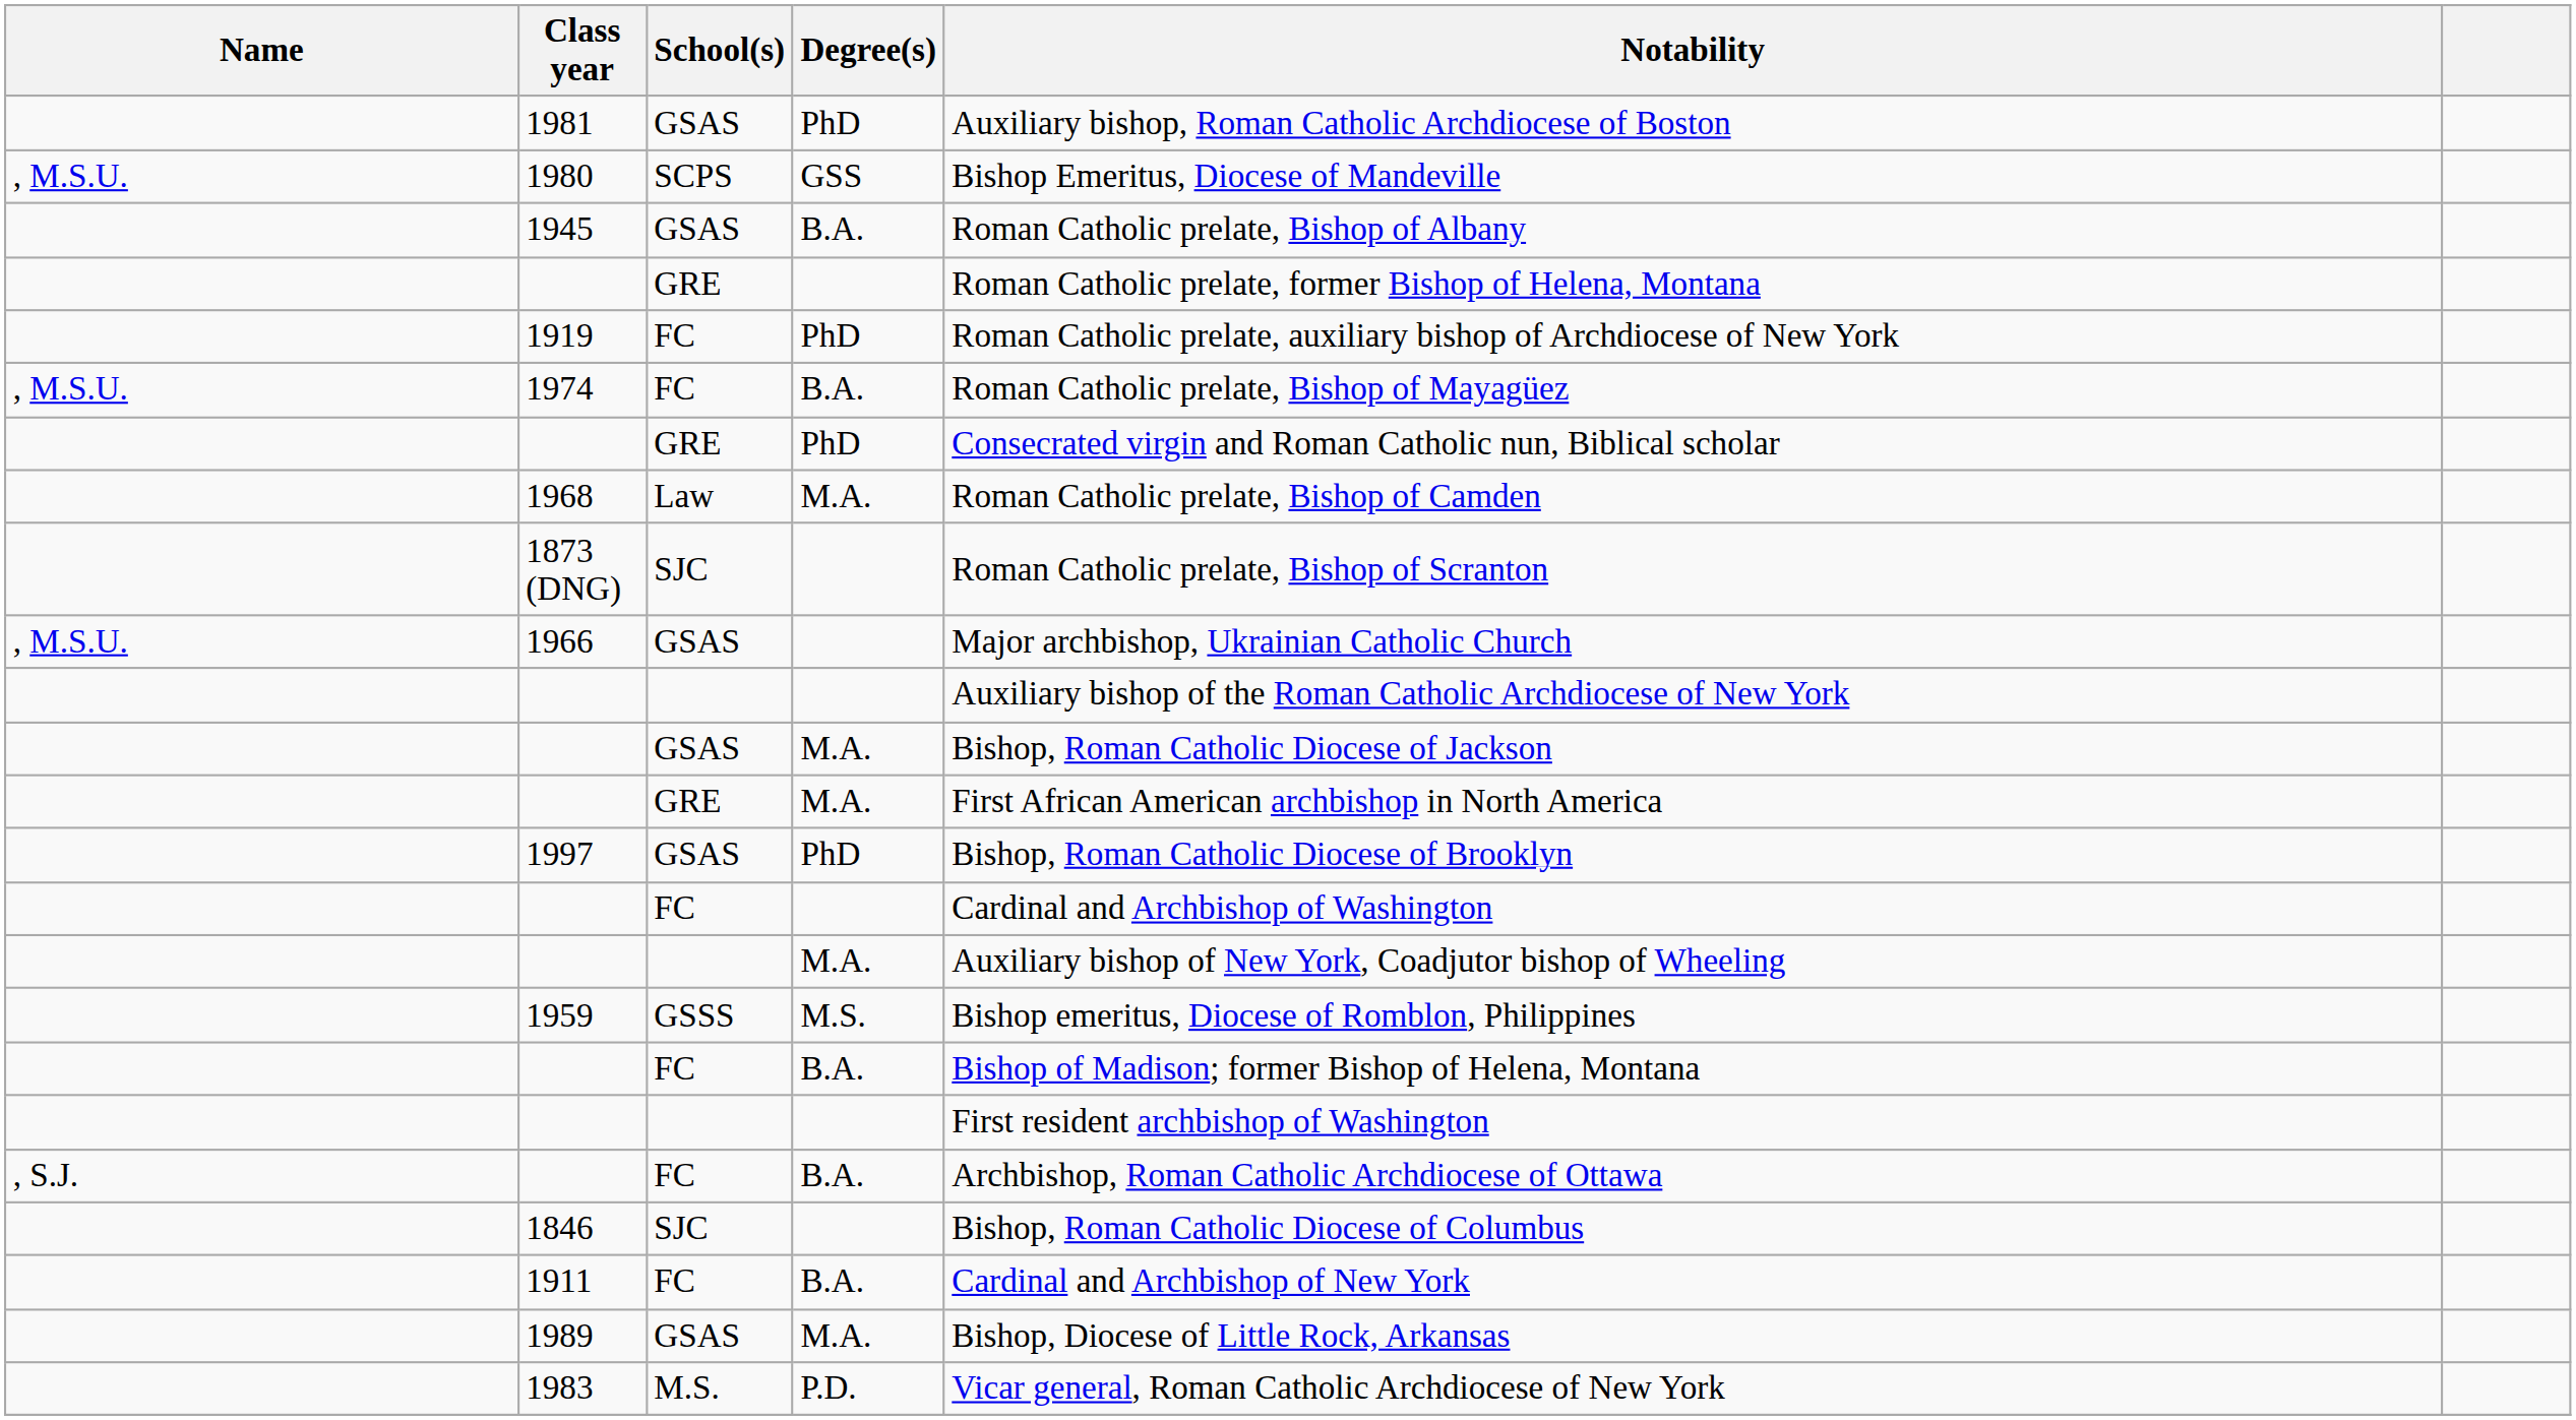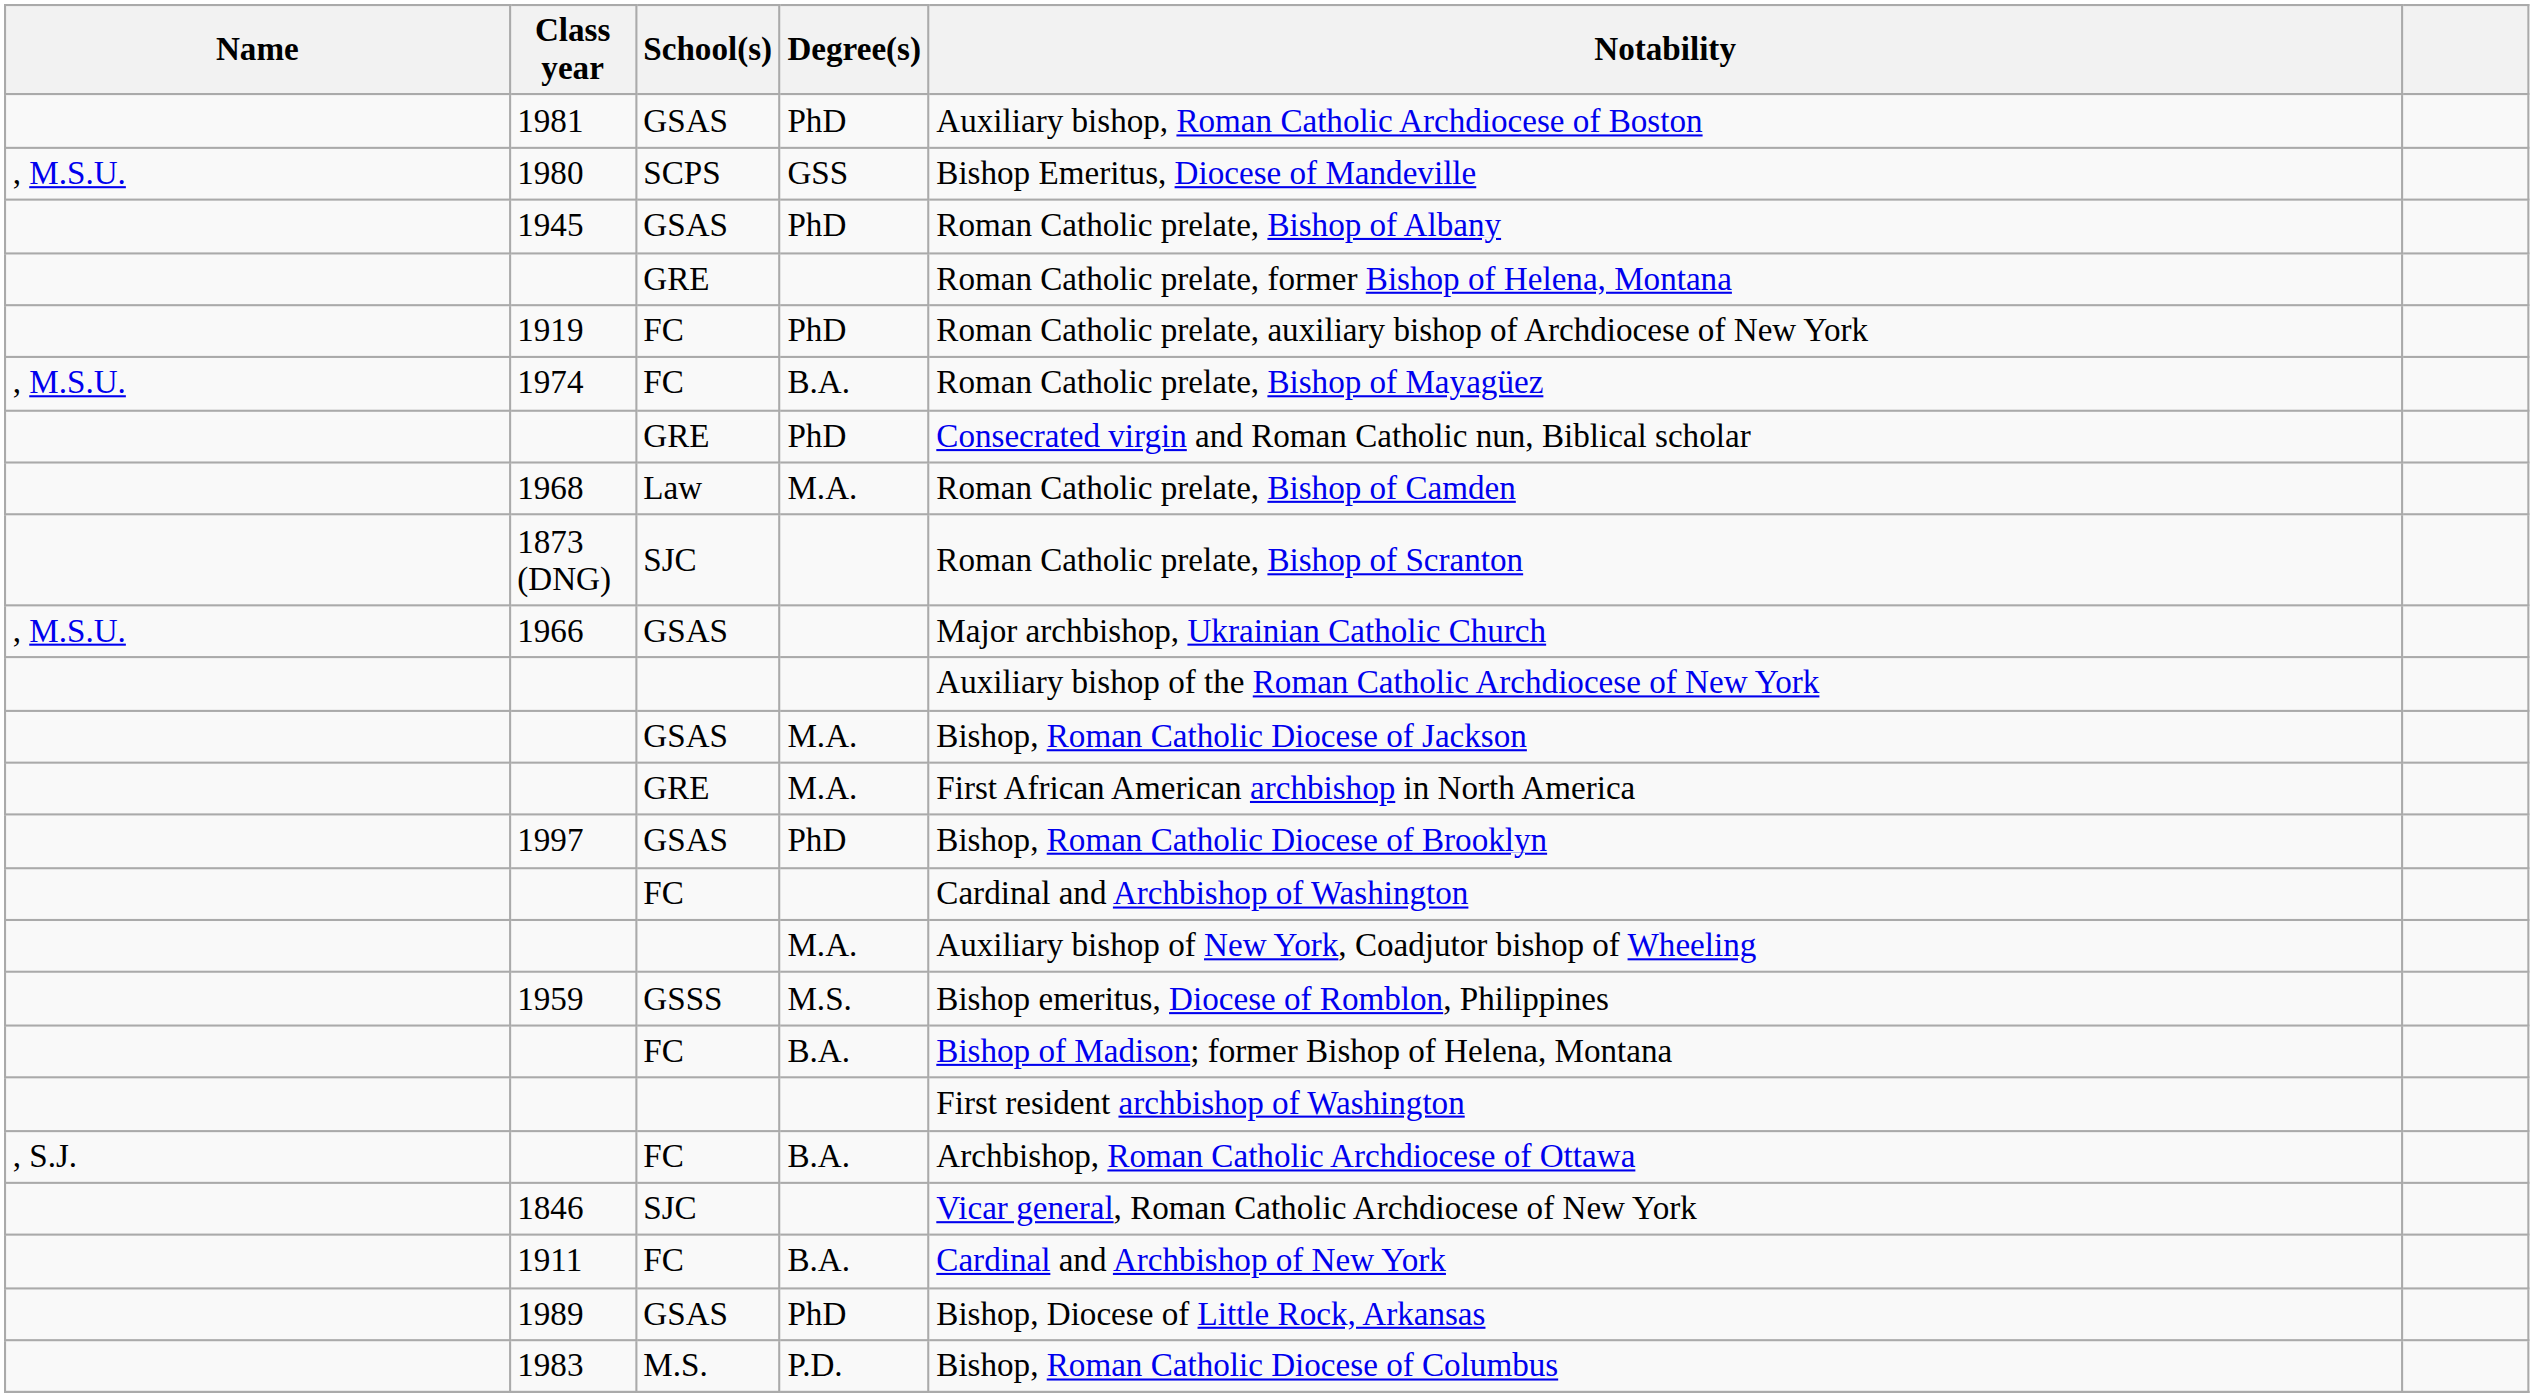1945 | Degree(s): B.A. -> PhD
1846 | Notability: Bishop, Roman Catholic Diocese of Columbus -> Vicar general, Roman Catholic Archdiocese of New York
1989 | Degree(s): M.A. -> PhD
1983 | Notability: Vicar general, Roman Catholic Archdiocese of New York -> Bishop, Roman Catholic Diocese of Columbus
